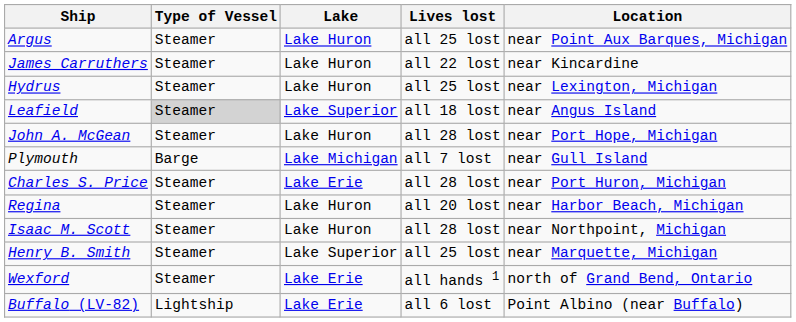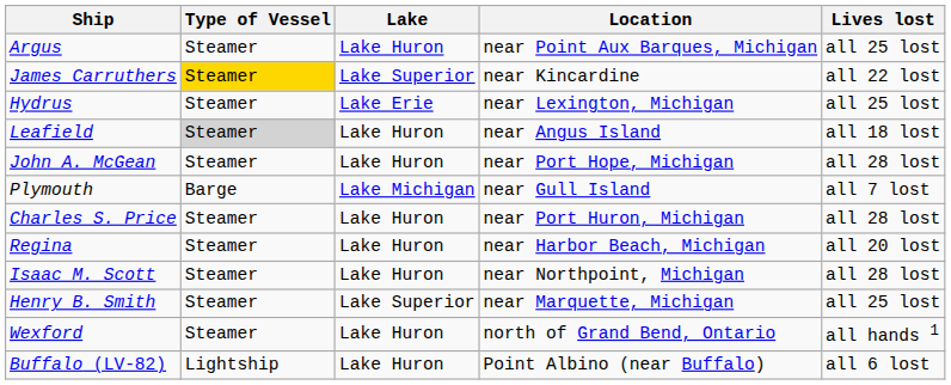columns swapped: Location <-> Lives lost
James Carruthers | Type of Vessel: no background -> gold background
James Carruthers | Lake: Lake Huron -> Lake Superior
Hydrus | Lake: Lake Huron -> Lake Erie
Leafield | Lake: Lake Superior -> Lake Huron
Charles S. Price | Lake: Lake Erie -> Lake Huron
Wexford | Lake: Lake Erie -> Lake Huron
Buffalo (LV-82) | Lake: Lake Erie -> Lake Huron
